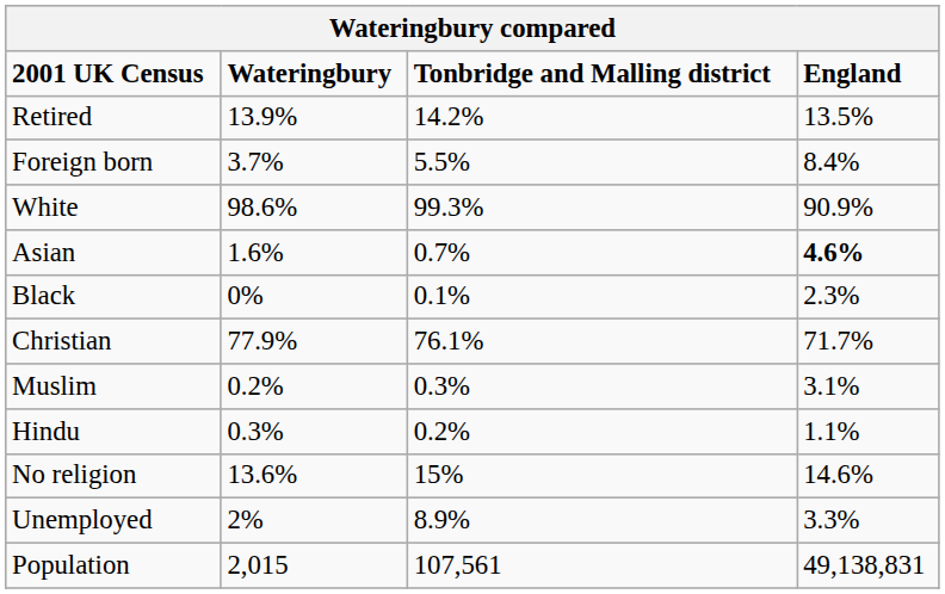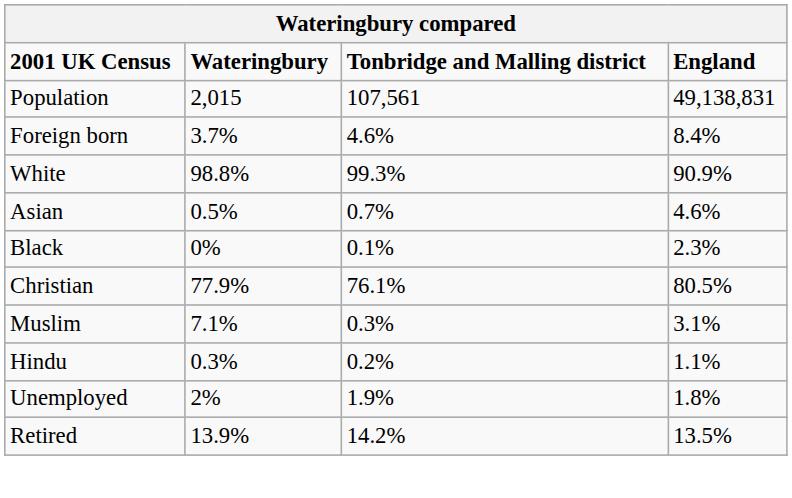rows swapped: Population <-> Retired
Foreign born | Tonbridge and Malling district: 5.5% -> 4.6%
White | Wateringbury: 98.6% -> 98.8%
Asian | Wateringbury: 1.6% -> 0.5%
Asian | England: bold -> normal
Christian | England: 71.7% -> 80.5%
Muslim | Wateringbury: 0.2% -> 7.1%
- row: No religion | 13.6% | 15% | 14.6%
Unemployed | Tonbridge and Malling district: 8.9% -> 1.9%
Unemployed | England: 3.3% -> 1.8%
